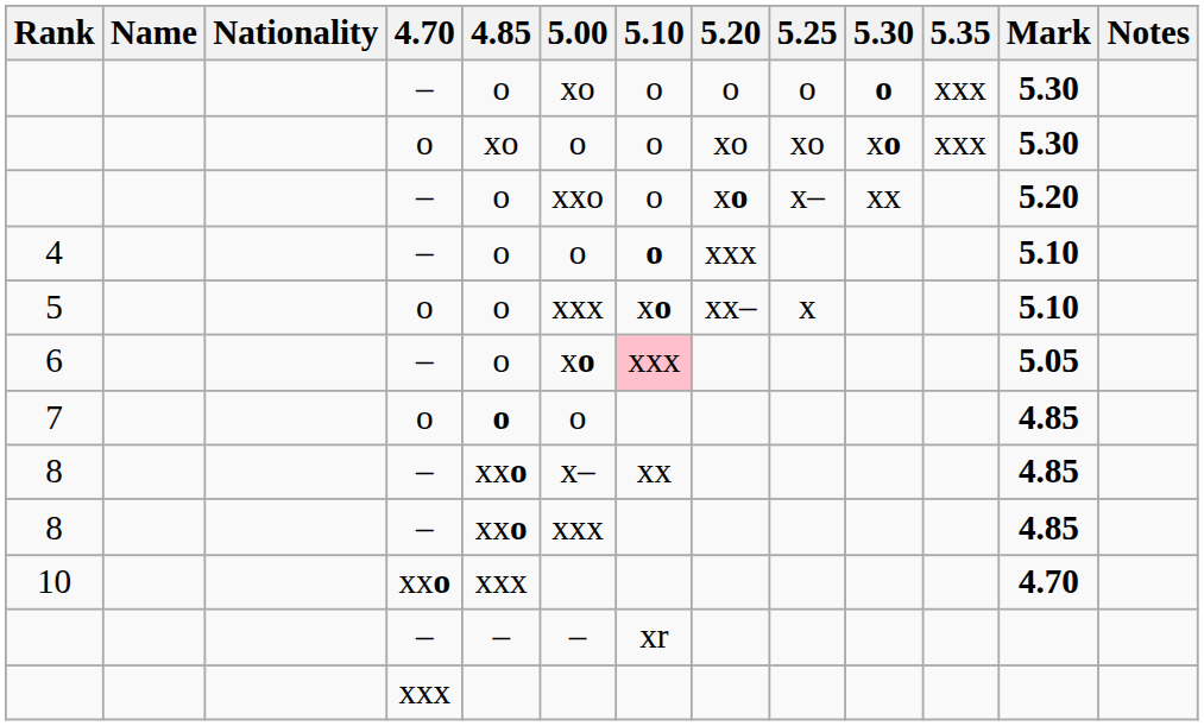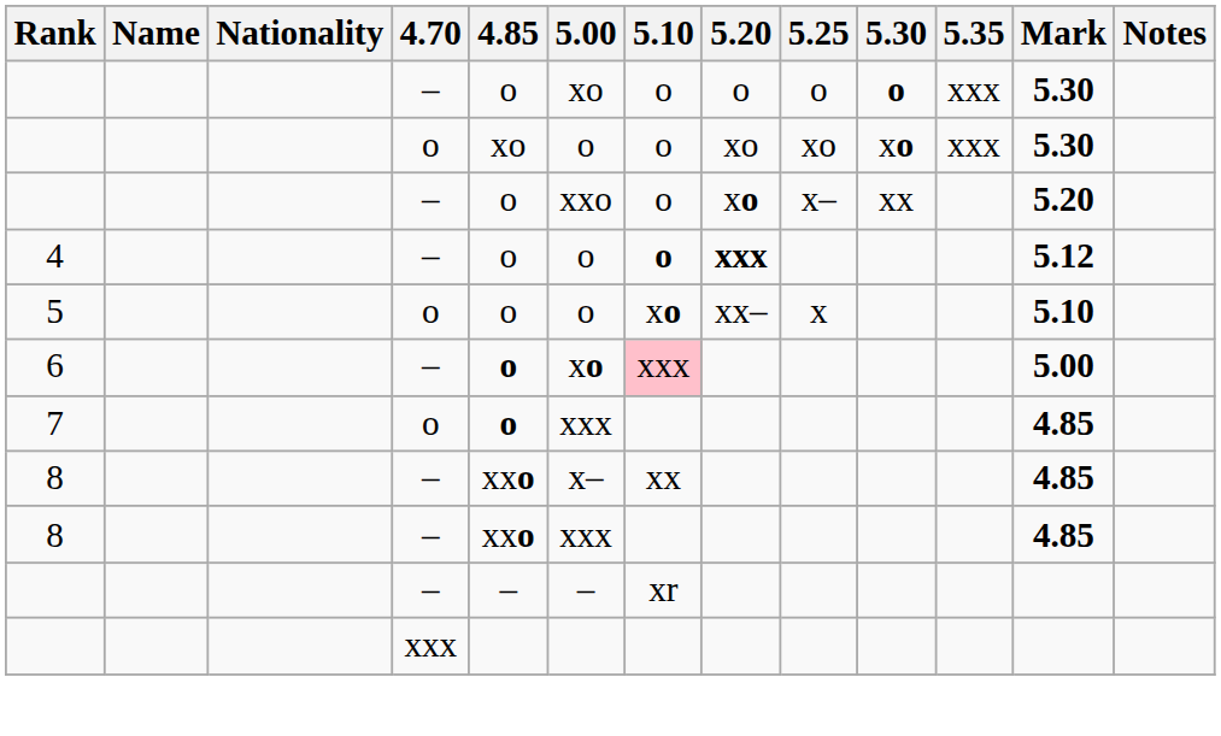4 | 5.20: normal -> bold
4 | Mark: 5.10 -> 5.12
5 | 5.00: xxx -> o
6 | 4.85: normal -> bold
6 | Mark: 5.05 -> 5.00
7 | 5.00: o -> xxx
- row: 10 | xxo | xxx | 4.70
